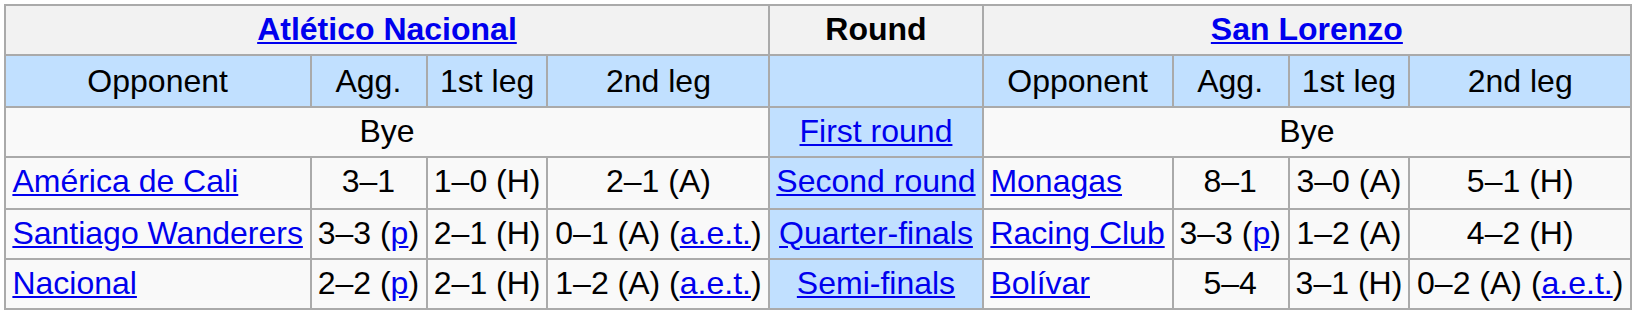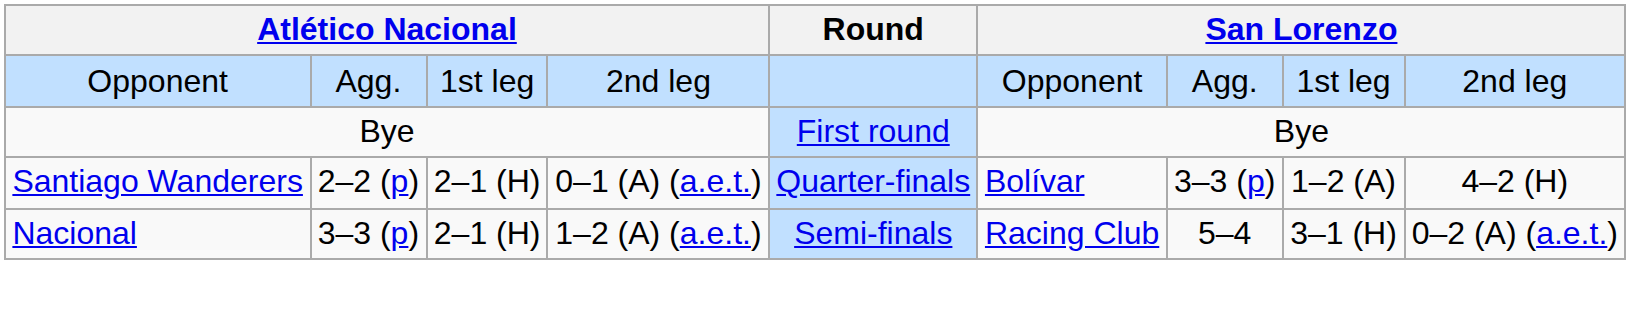- row: América de Cali | 3–1 | 1–0 (H) | 2–1 (A) | Second round | Monagas | 8–1 | 3–0 (A) | 5–1 (H)
Santiago Wanderers | column 2: 3–3 (p) -> 2–2 (p)
Santiago Wanderers | column 6: Racing Club -> Bolívar
Nacional | column 2: 2–2 (p) -> 3–3 (p)
Nacional | column 6: Bolívar -> Racing Club
